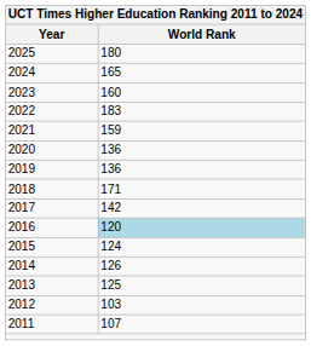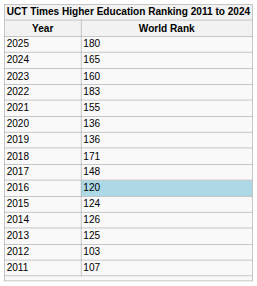2021 | World Rank: 159 -> 155
2017 | World Rank: 142 -> 148
